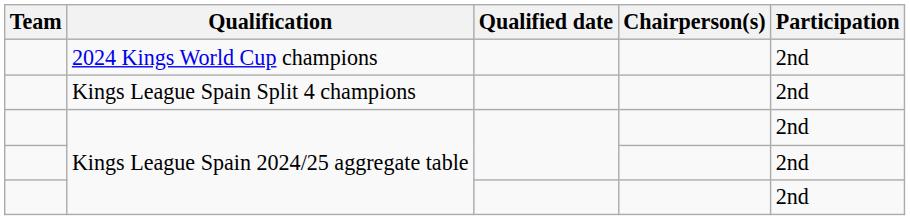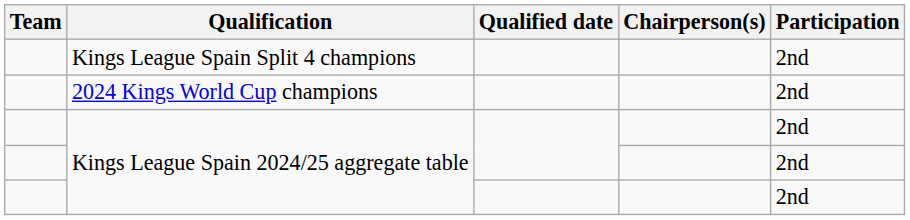rows swapped: 2024 Kings World Cup champions <-> Kings League Spain Split 4 champions
